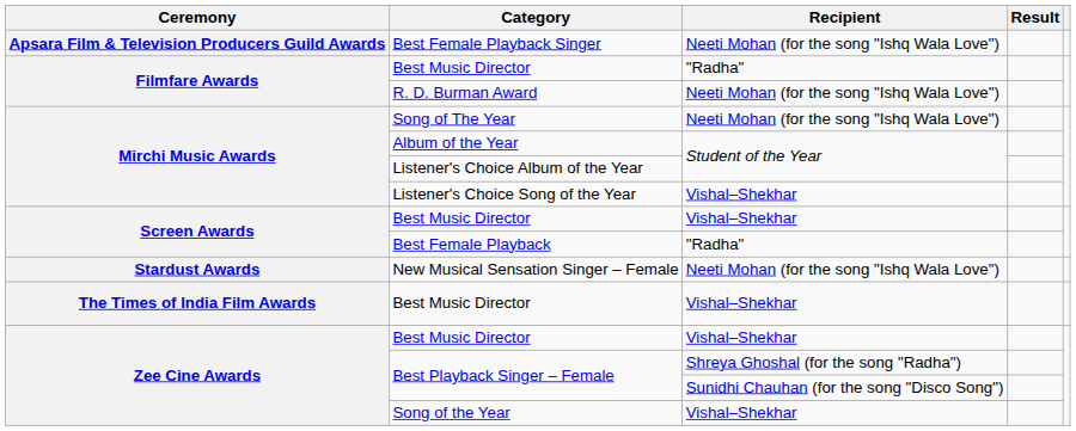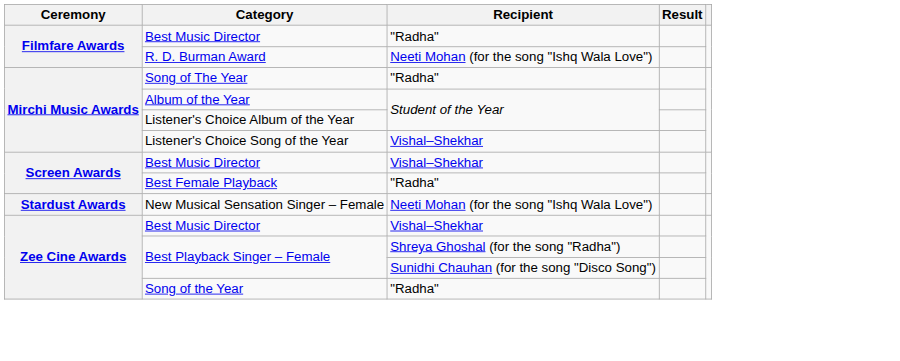- row: Apsara Film & Television Producers Guild Awards | Best Female Playback Singer | Neeti Mohan (for the song "Ishq Wala Love")
Song of The Year | Recipient: Neeti Mohan (for the song "Ishq Wala Love") -> "Radha"
- row: The Times of India Film Awards | Best Music Director | Vishal–Shekhar
Song of the Year | Recipient: Vishal–Shekhar -> "Radha"
